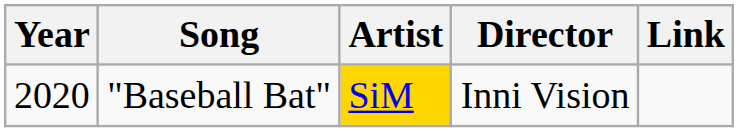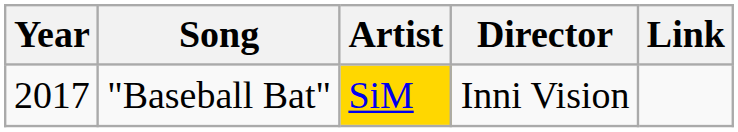"Baseball Bat" | Year: 2020 -> 2017
